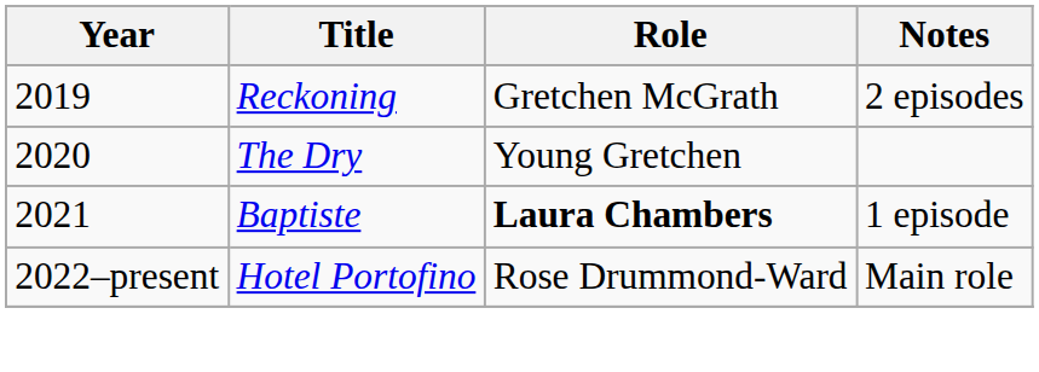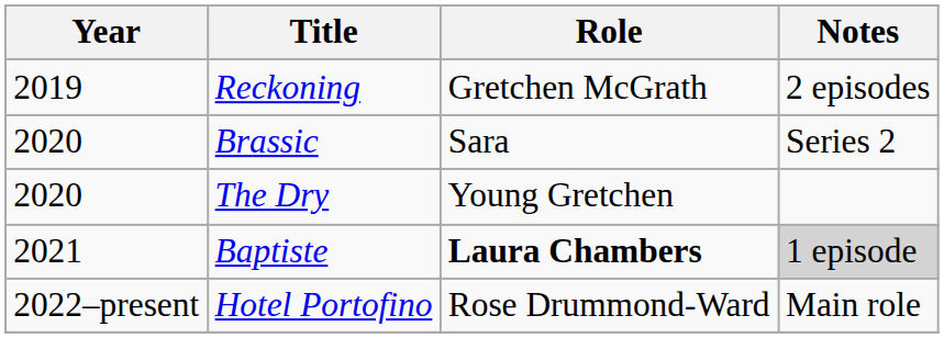+ row: 2020 | Brassic | Sara | Series 2
Baptiste | Notes: no background -> lightgrey background
